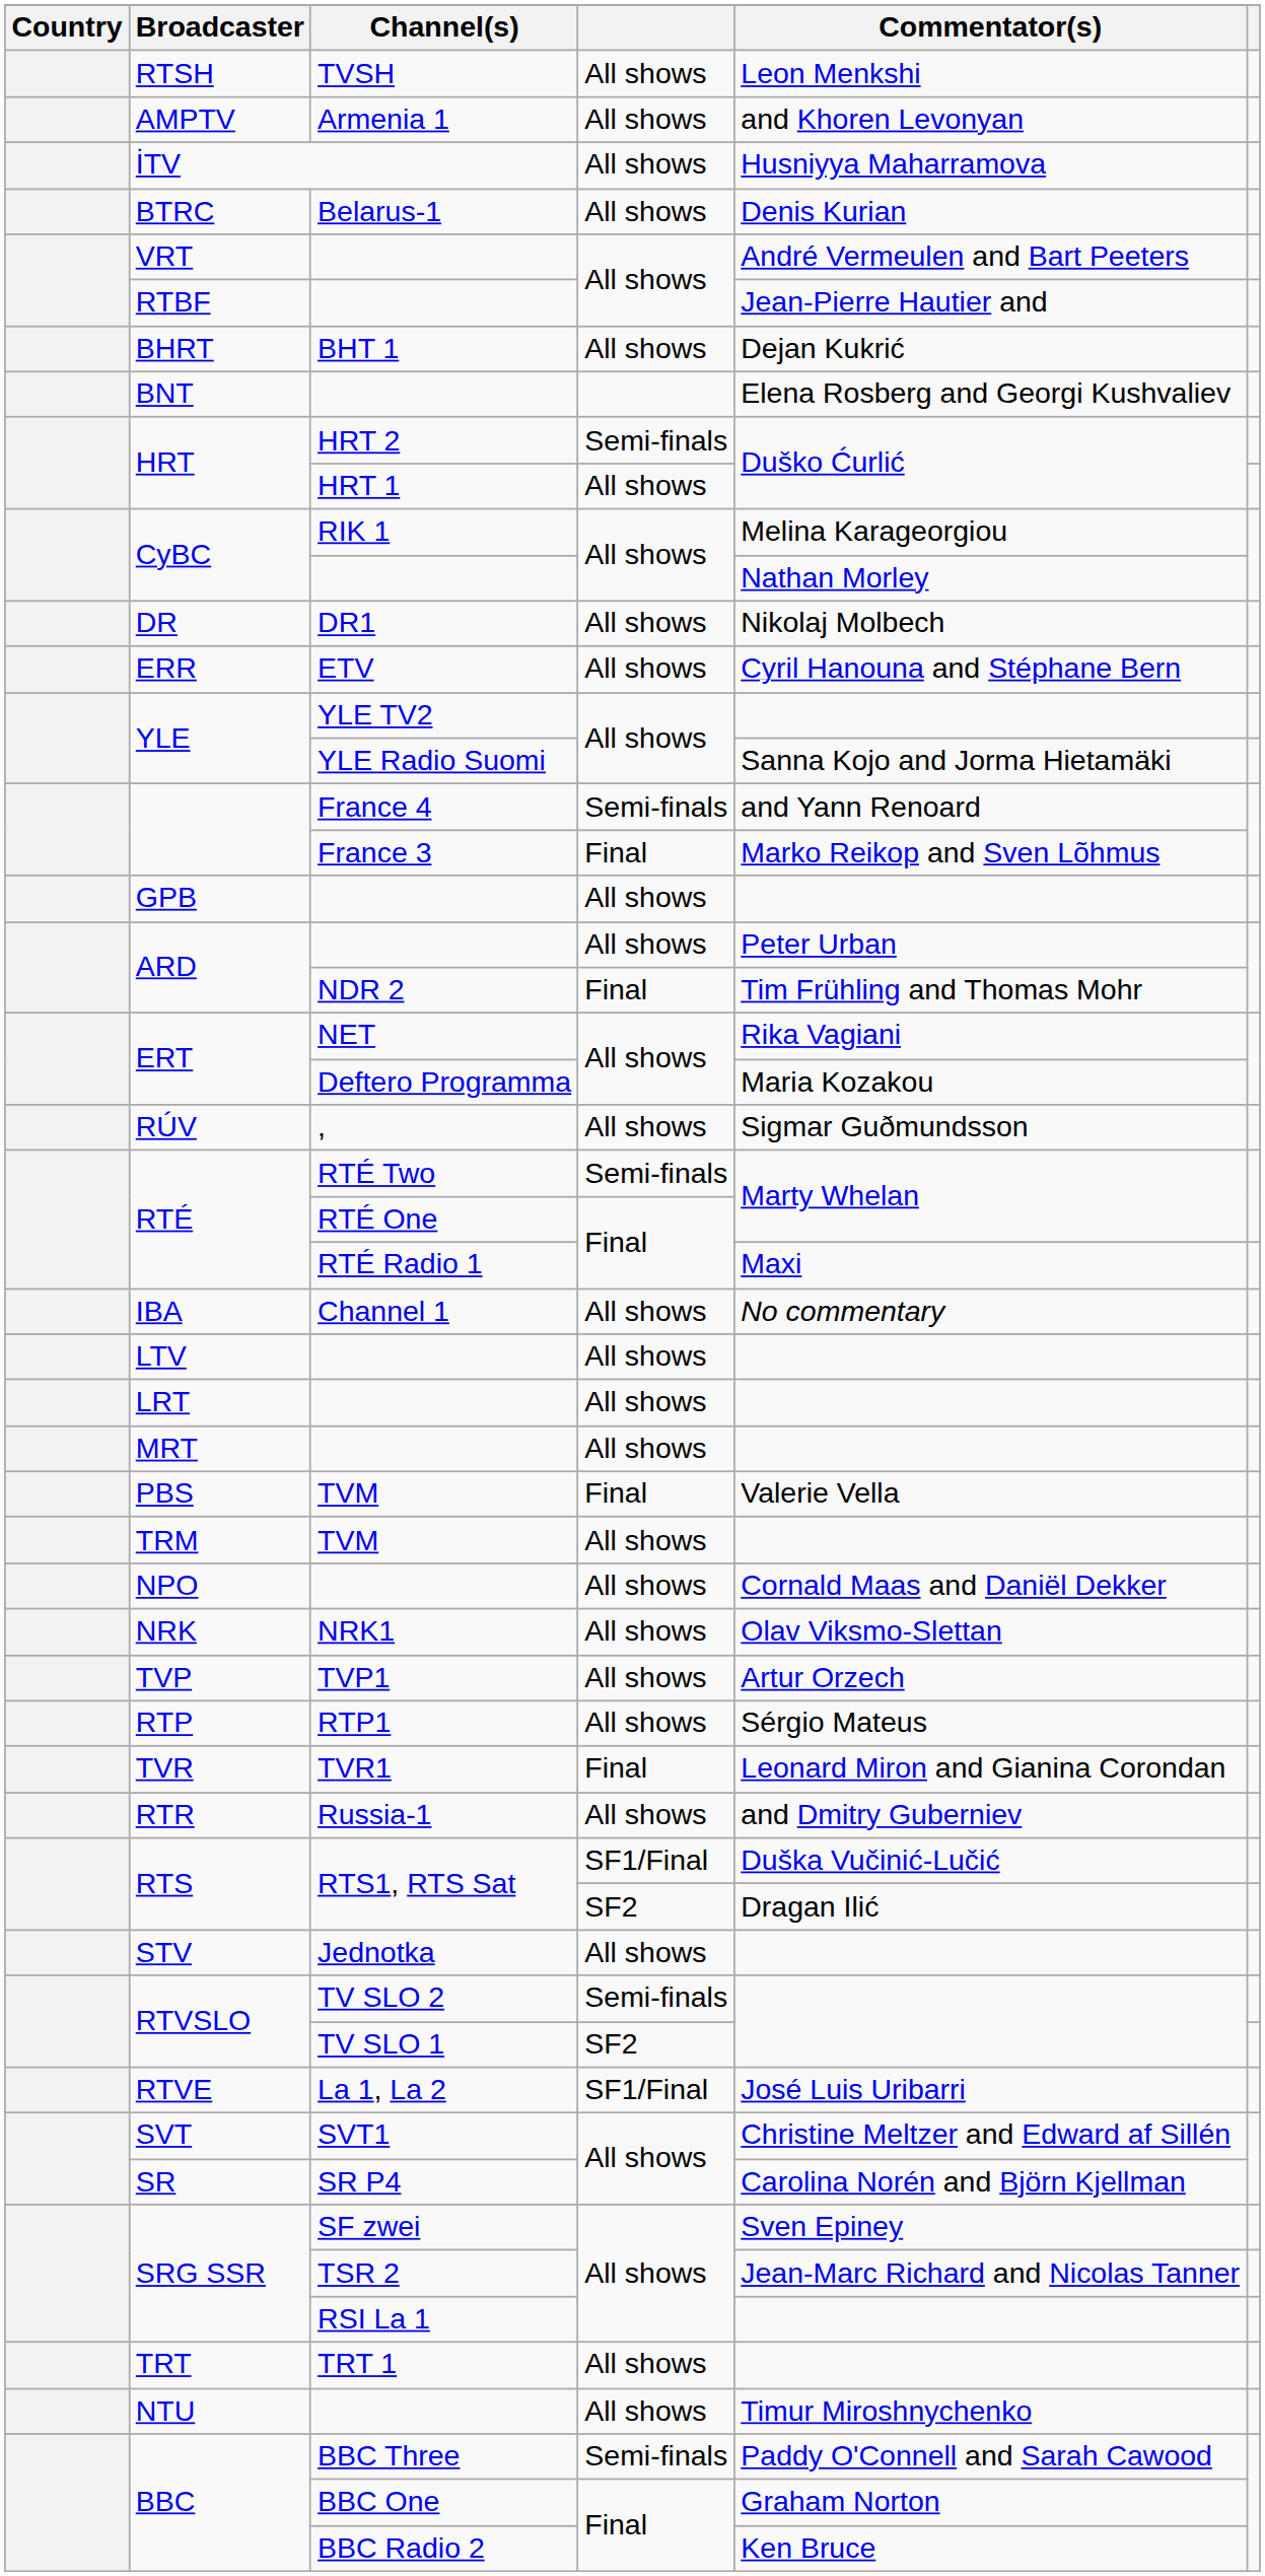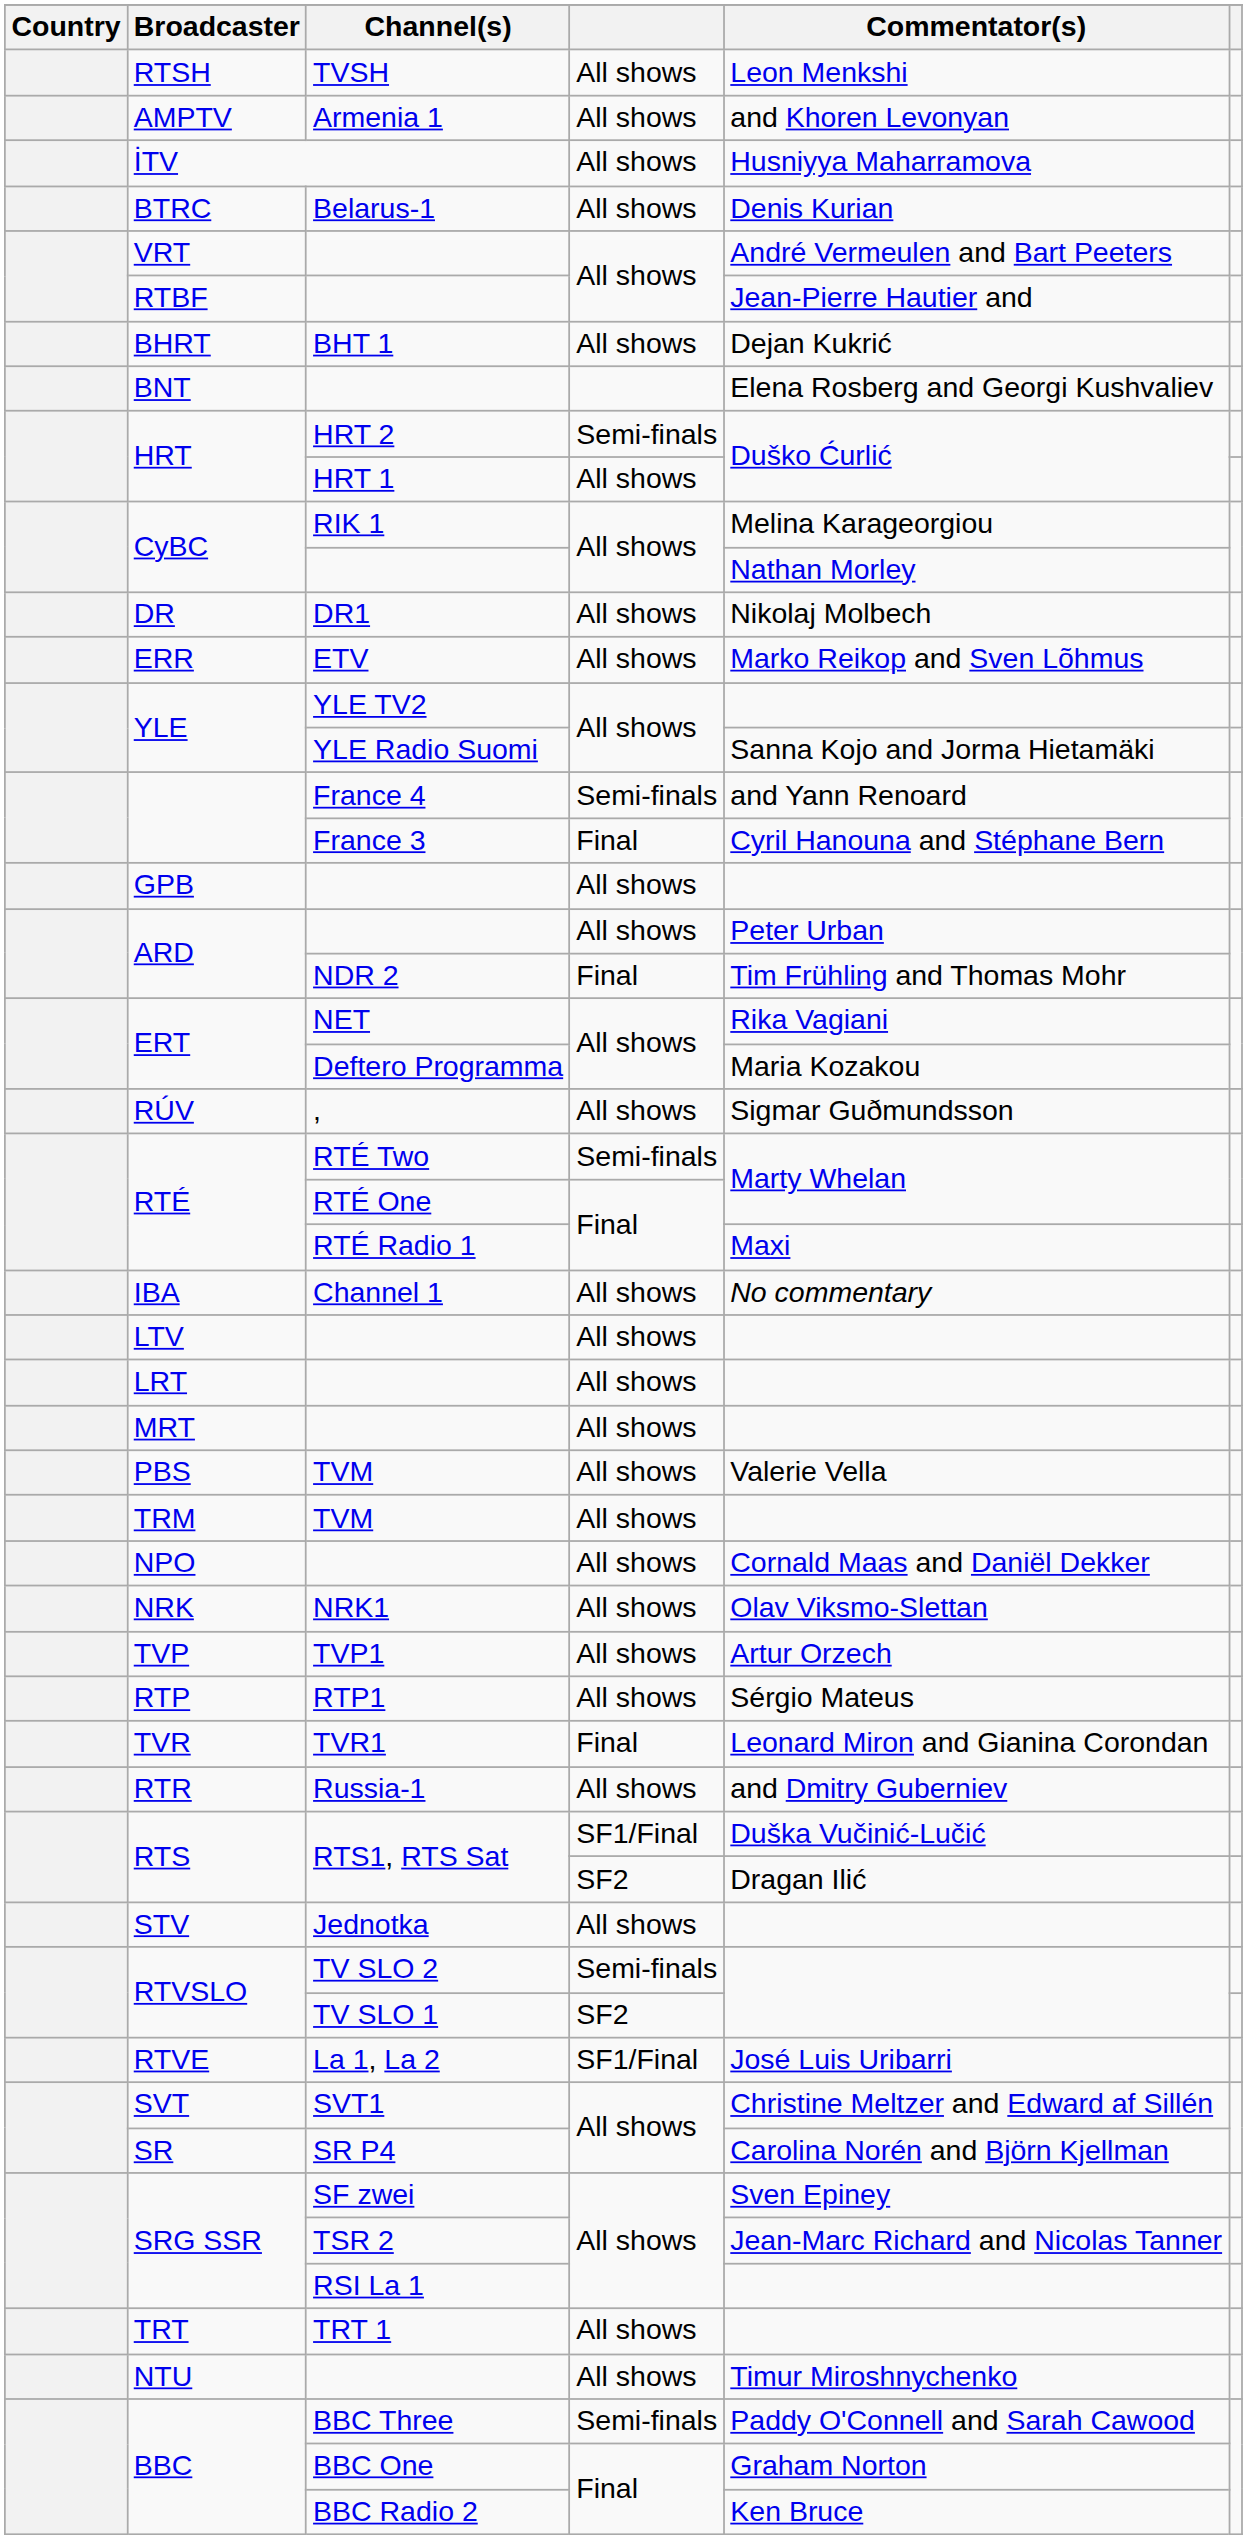ETV | Commentator(s): Cyril Hanouna and Stéphane Bern -> Marko Reikop and Sven Lõhmus
France 3 | Commentator(s): Marko Reikop and Sven Lõhmus -> Cyril Hanouna and Stéphane Bern
PBS / TVM | column 4: Final -> All shows
